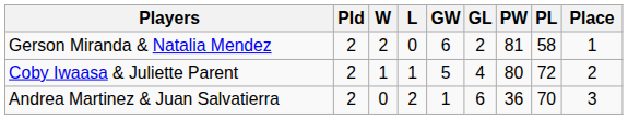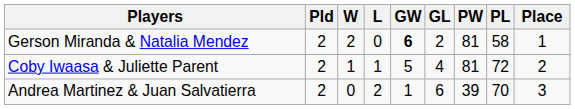Gerson Miranda & Natalia Mendez | GW: normal -> bold
Coby Iwaasa & Juliette Parent | PW: 80 -> 81
Andrea Martinez & Juan Salvatierra | PW: 36 -> 39
